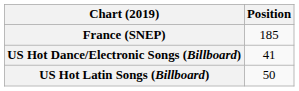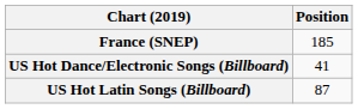US Hot Latin Songs (Billboard) | Position: 50 -> 87
